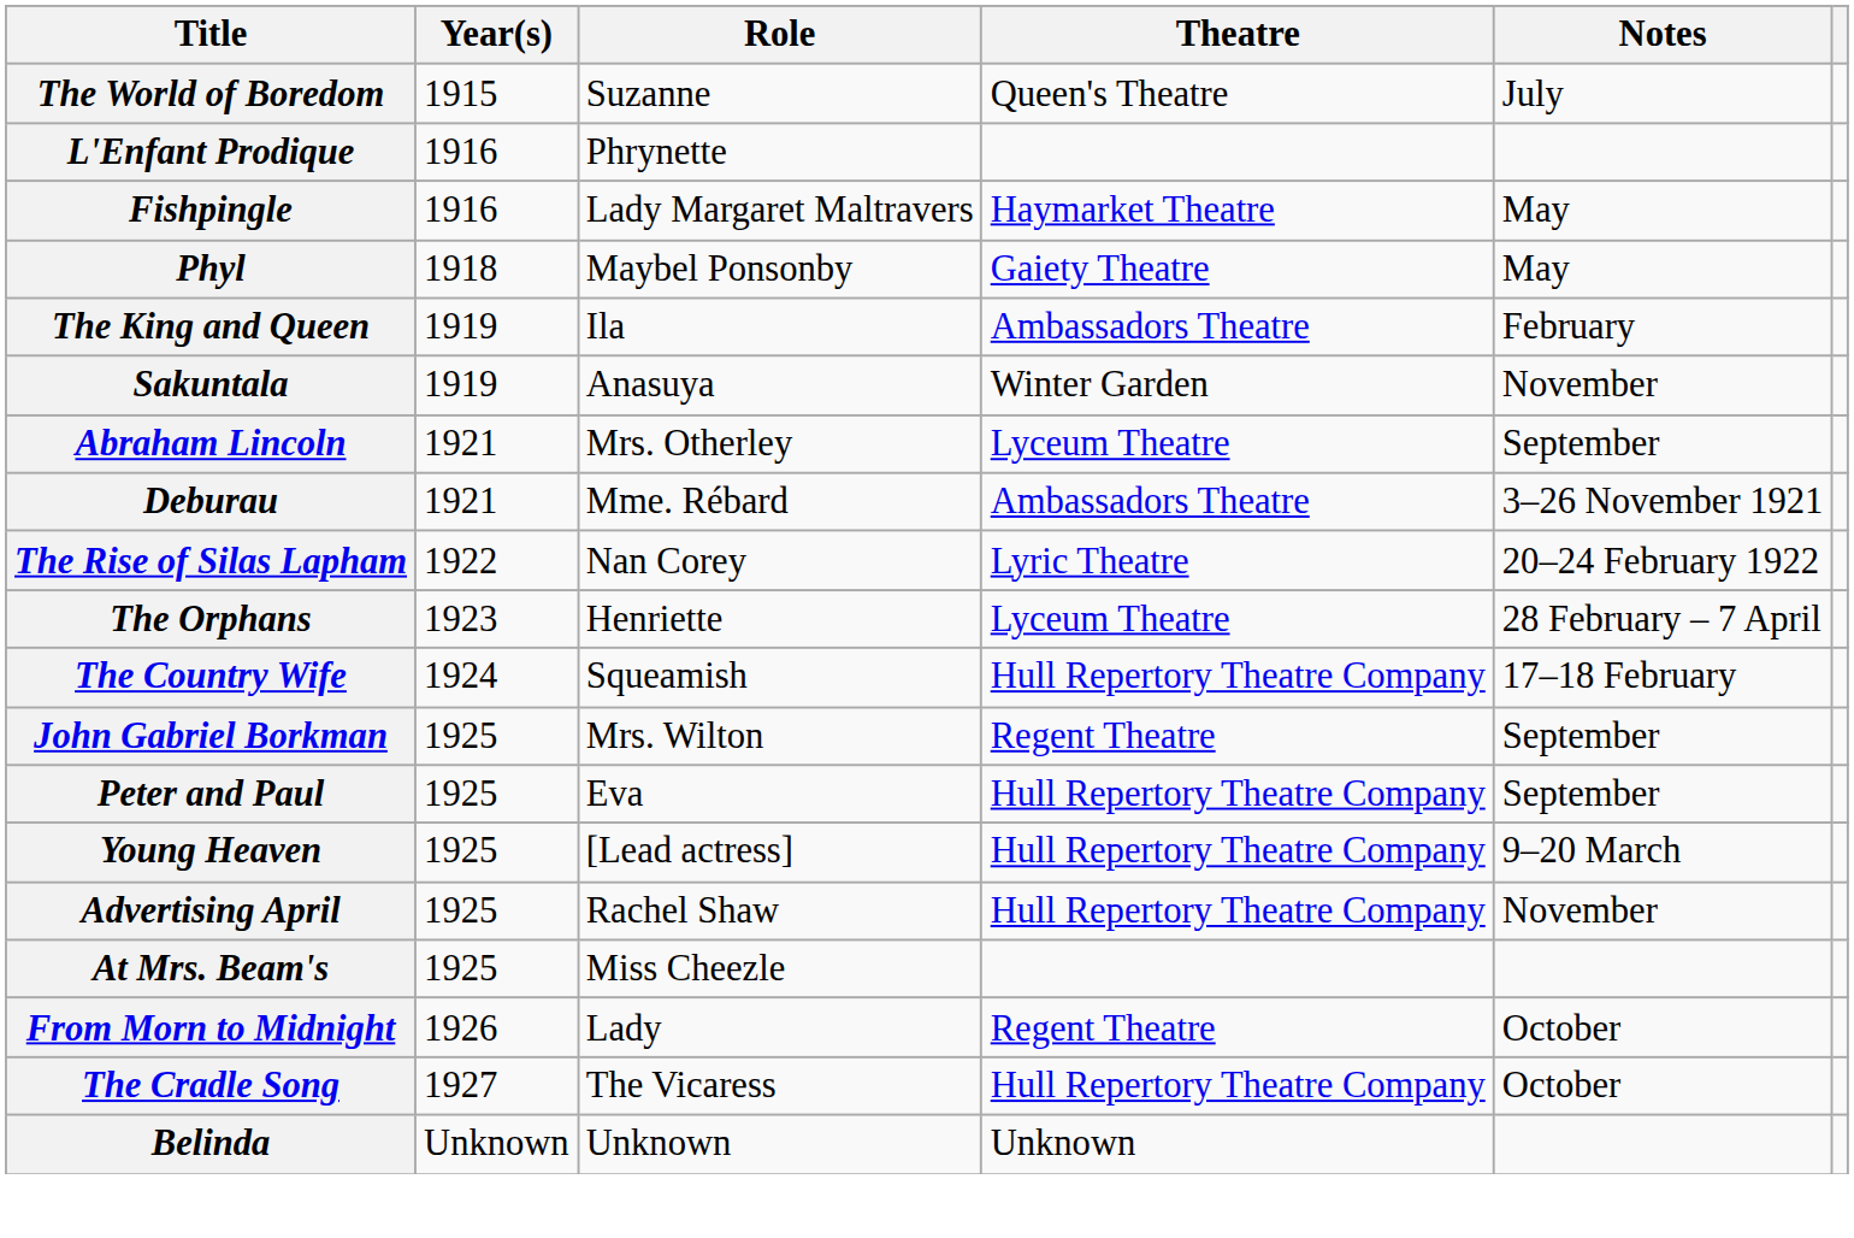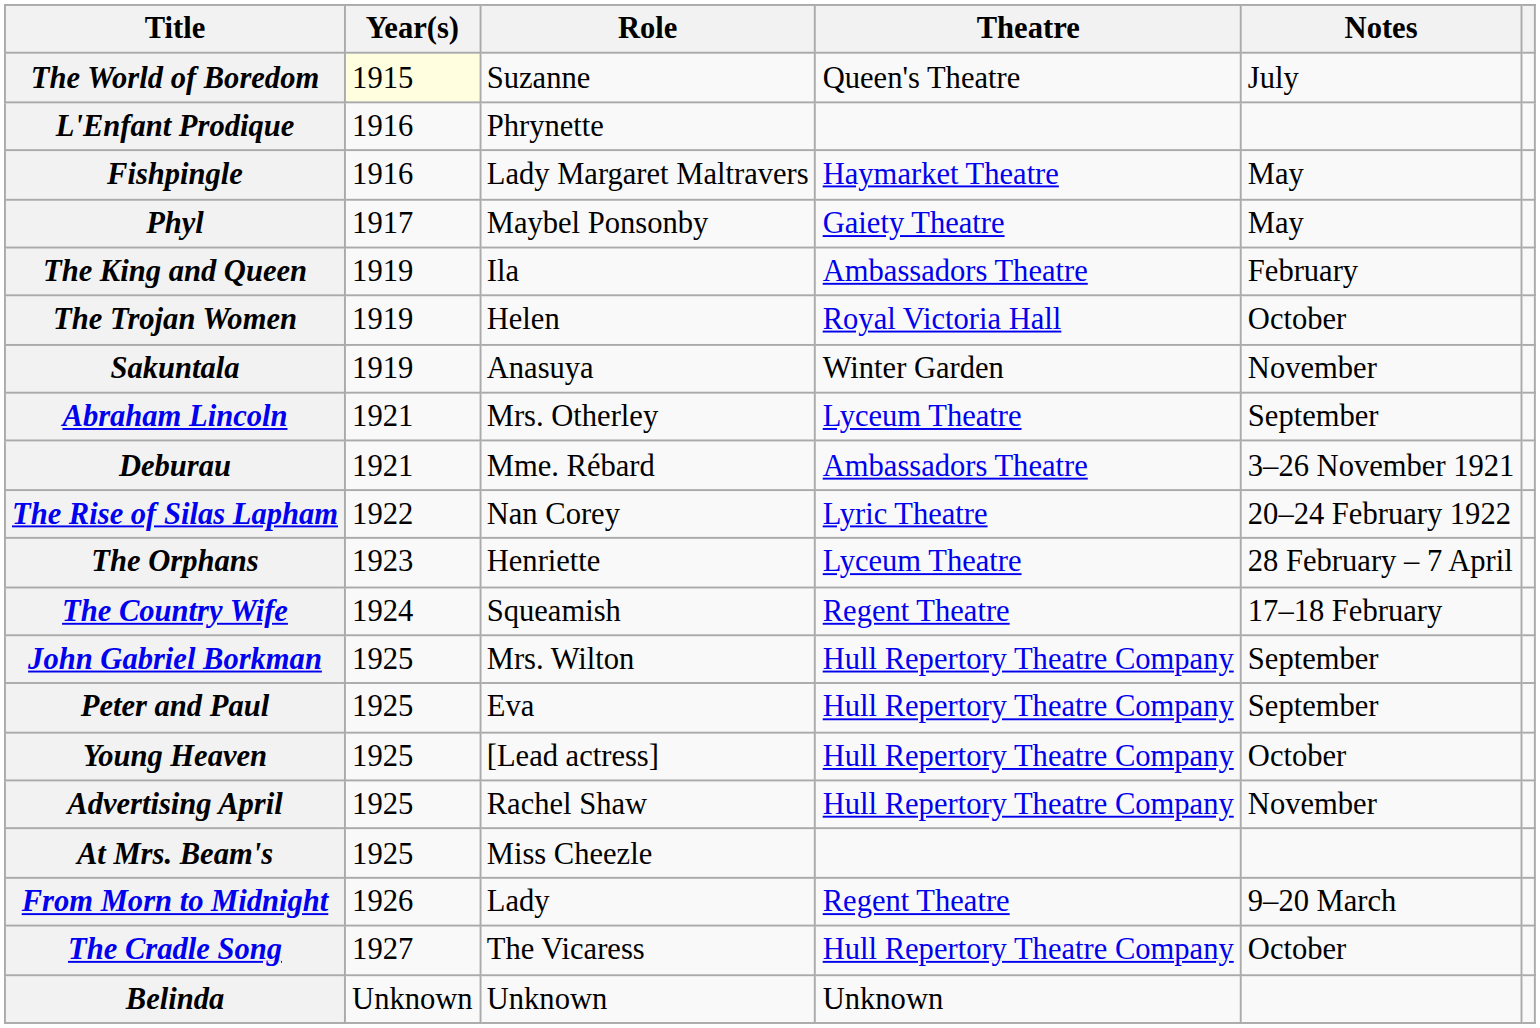The World of Boredom | Year(s): no background -> lightyellow background
Phyl | Year(s): 1918 -> 1917
+ row: The Trojan Women | 1919 | Helen | Royal Victoria Hall | October
The Country Wife | Theatre: Hull Repertory Theatre Company -> Regent Theatre
John Gabriel Borkman | Theatre: Regent Theatre -> Hull Repertory Theatre Company
Young Heaven | Notes: 9–20 March -> October
From Morn to Midnight | Notes: October -> 9–20 March
